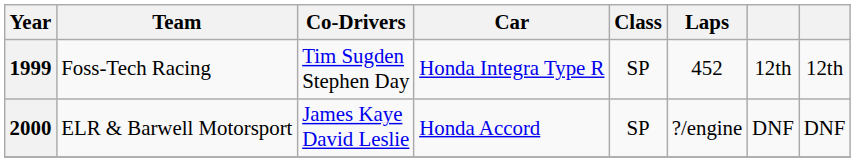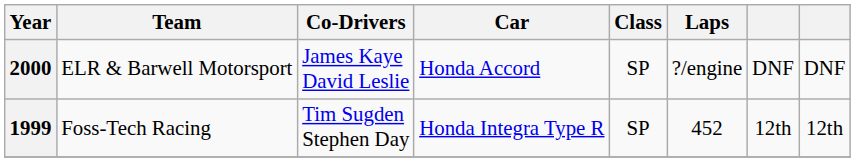rows swapped: 1999 <-> 2000
